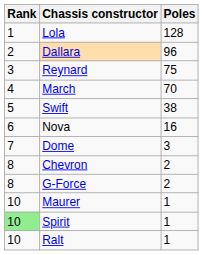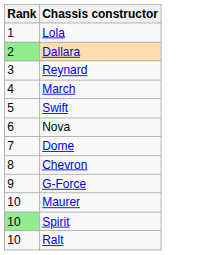- column: Poles | 128 | 96 | 75 | 70 | 38 | 16 | 3 | 2 | 2 | 1 | 1 | 1
Dallara | Rank: no background -> lightgreen background
G-Force | Rank: 8 -> 9
